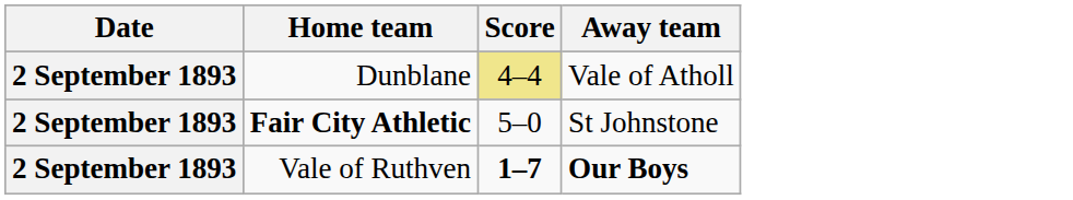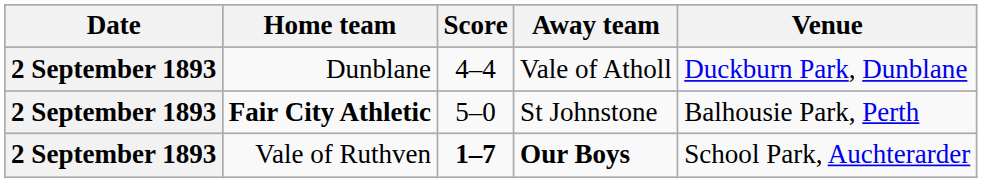+ column: Venue | Duckburn Park, Dunblane | Balhousie Park, Perth | School Park, Auchterarder
Dunblane | Score: khaki background -> no background
